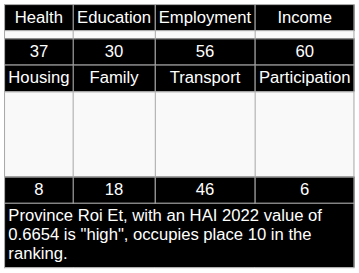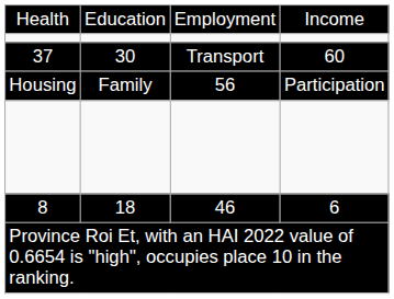37 | column 3: 56 -> Transport
Housing | column 3: Transport -> 56
